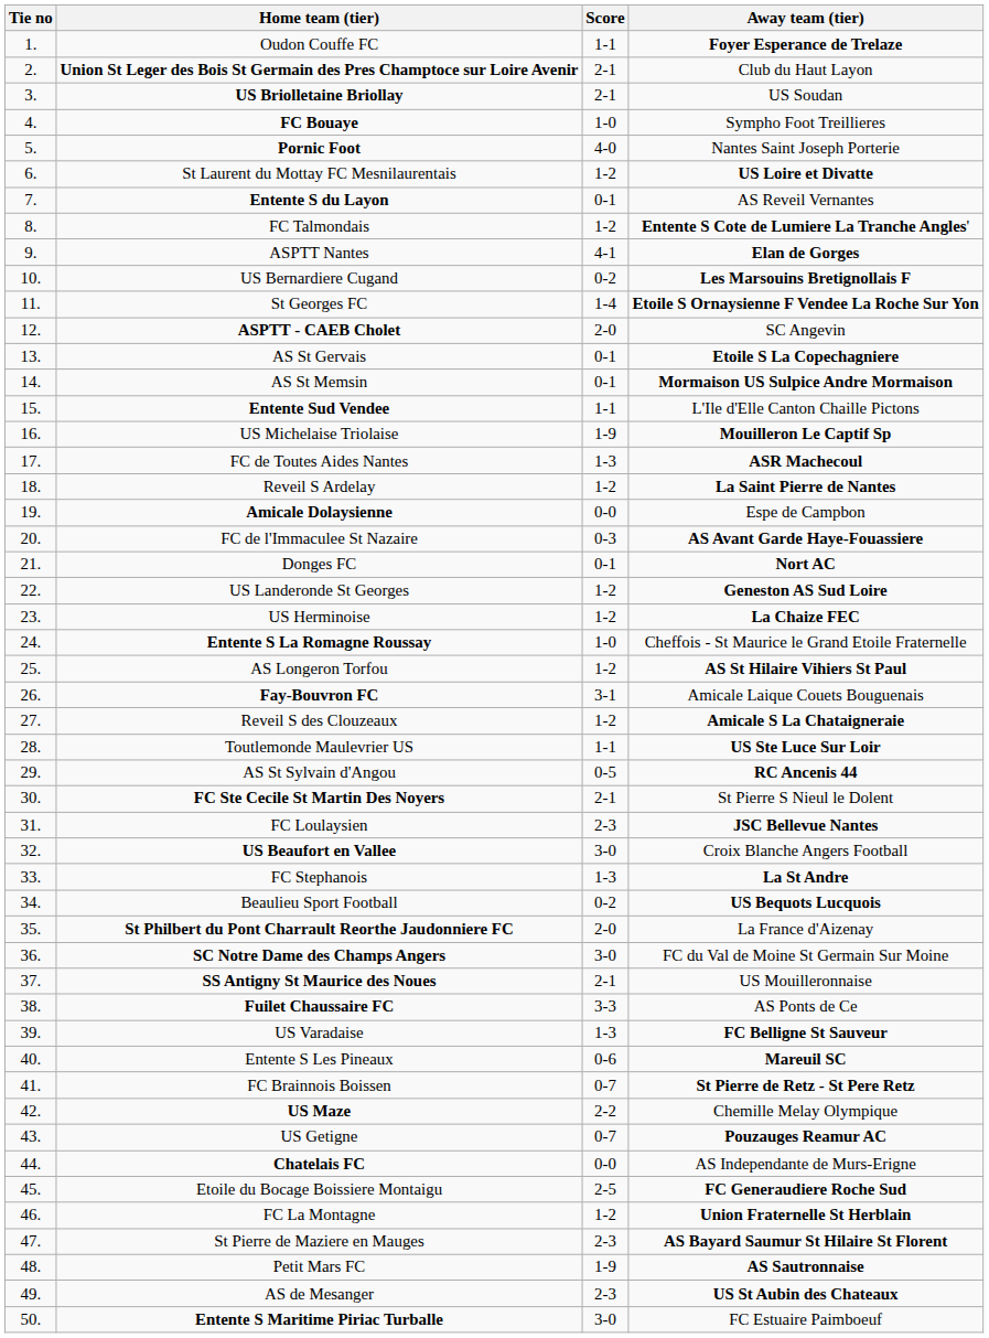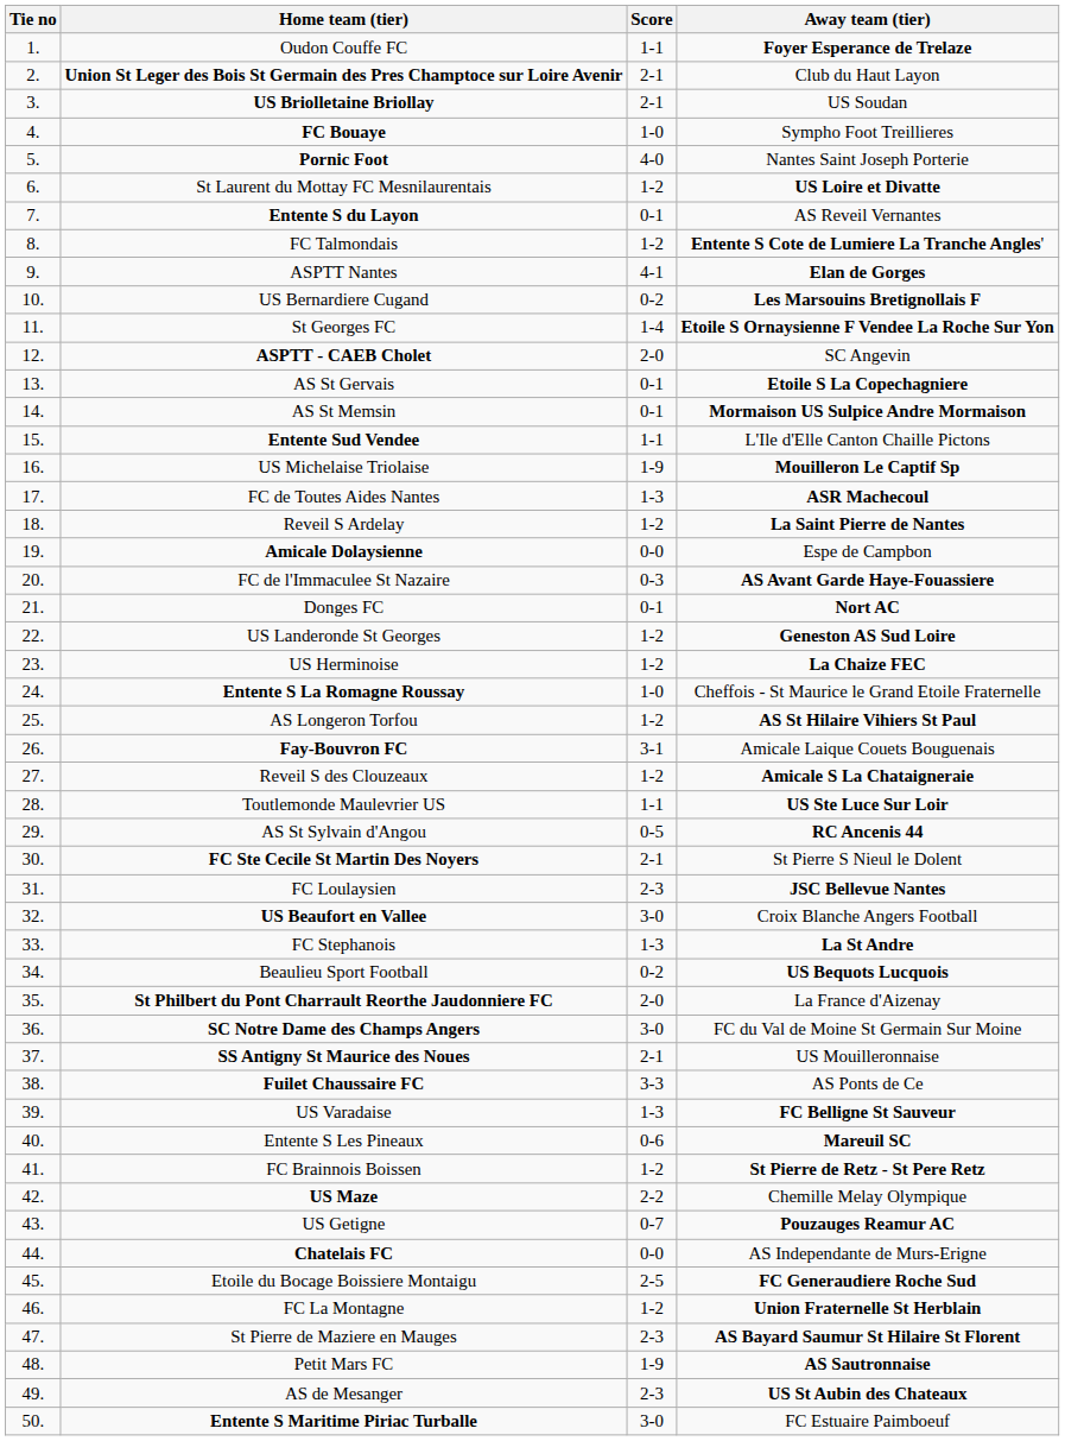FC Brainnois Boissen | Score: 0-7 -> 1-2
